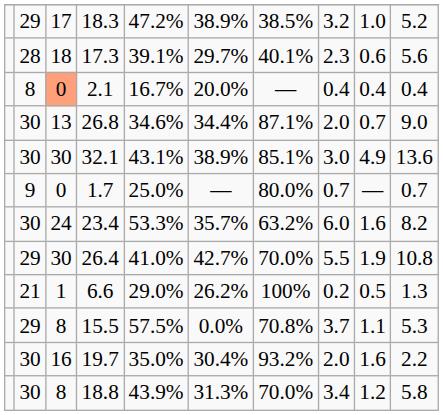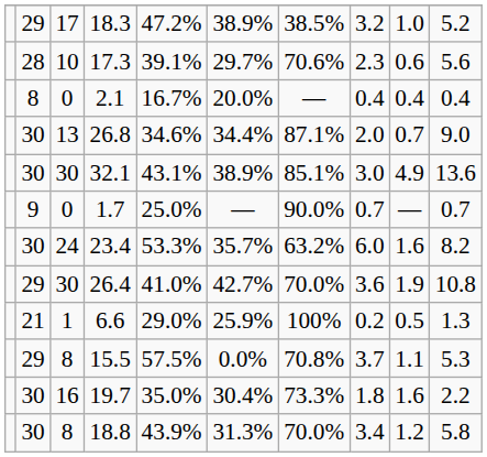17.3 | column 3: 18 -> 10
17.3 | column 7: 40.1% -> 70.6%
2.1 | column 3: lightsalmon background -> no background
1.7 | column 7: 80.0% -> 90.0%
26.4 | column 8: 5.5 -> 3.6
6.6 | column 6: 26.2% -> 25.9%
19.7 | column 7: 93.2% -> 73.3%
19.7 | column 8: 2.0 -> 1.8
